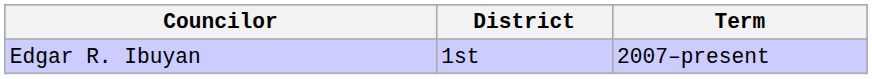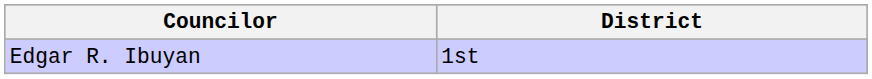- column: Term | 2007–present
